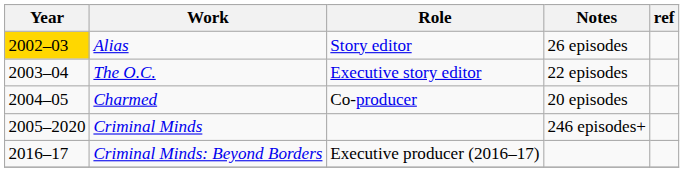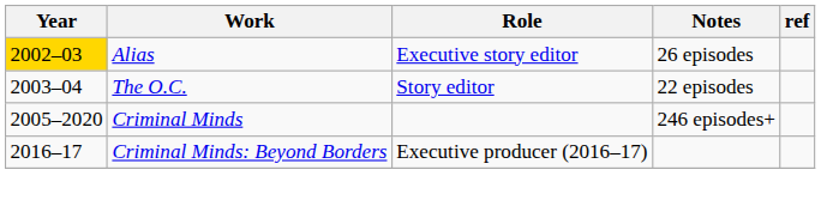Alias | Role: Story editor -> Executive story editor
The O.C. | Role: Executive story editor -> Story editor
- row: 2004–05 | Charmed | Co-producer | 20 episodes
